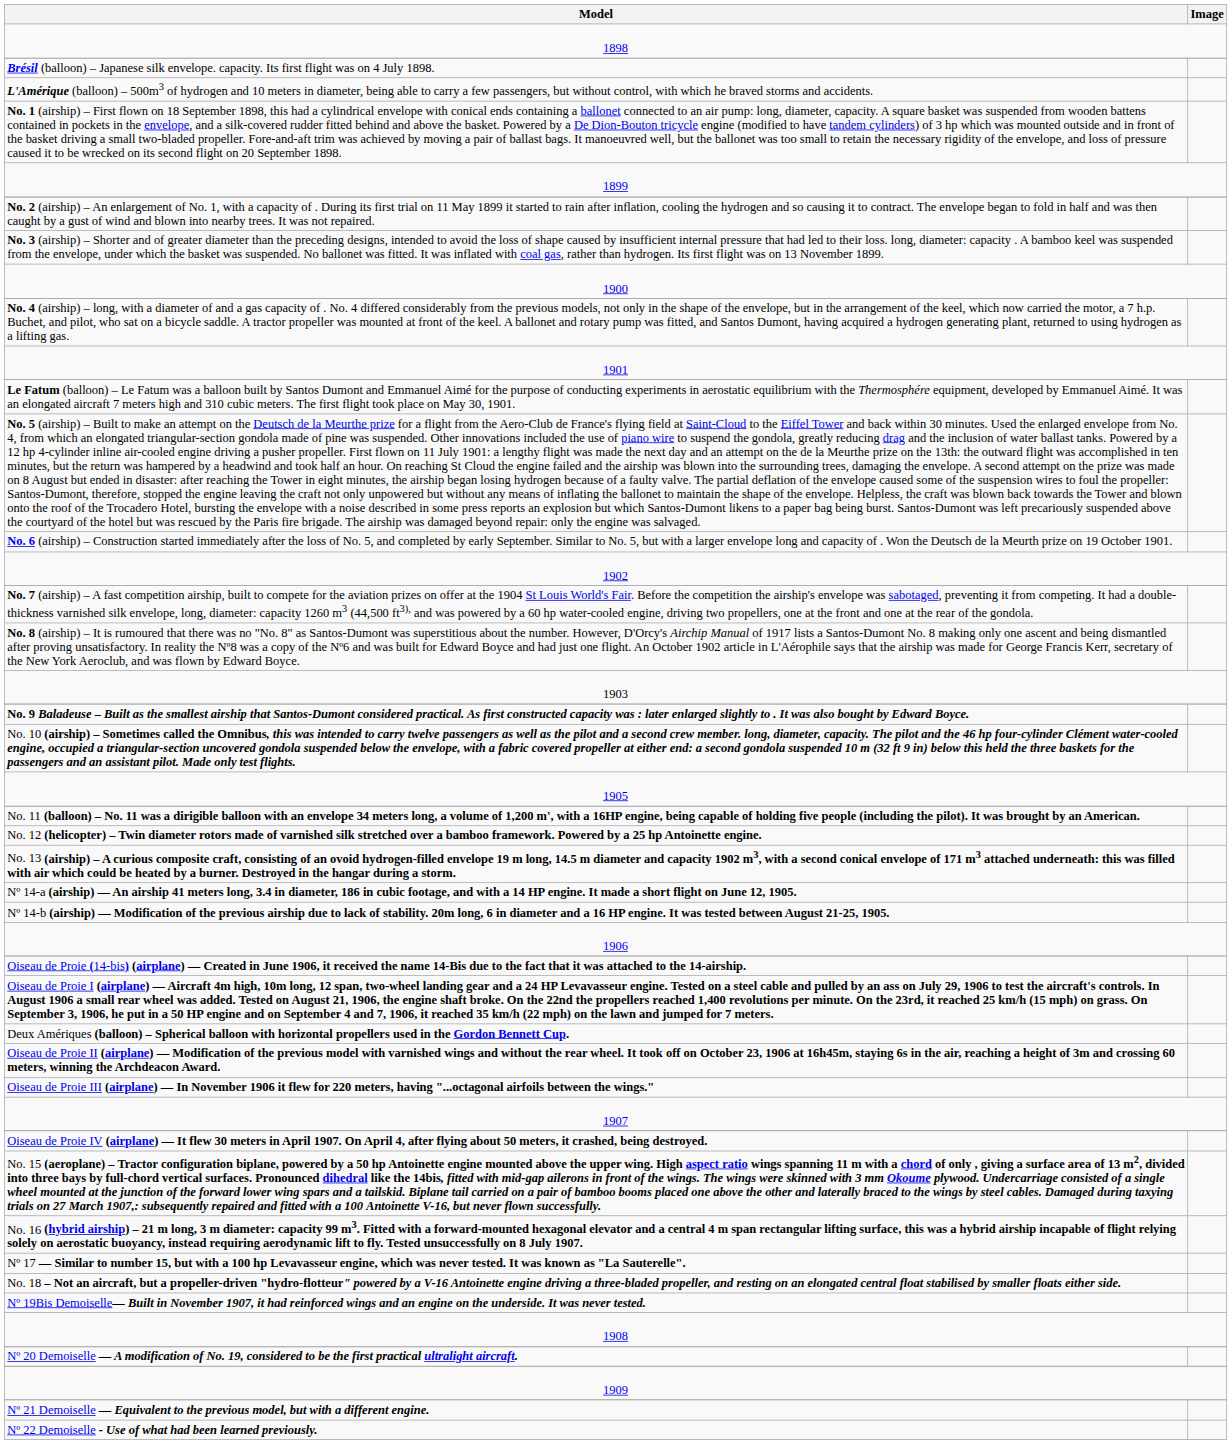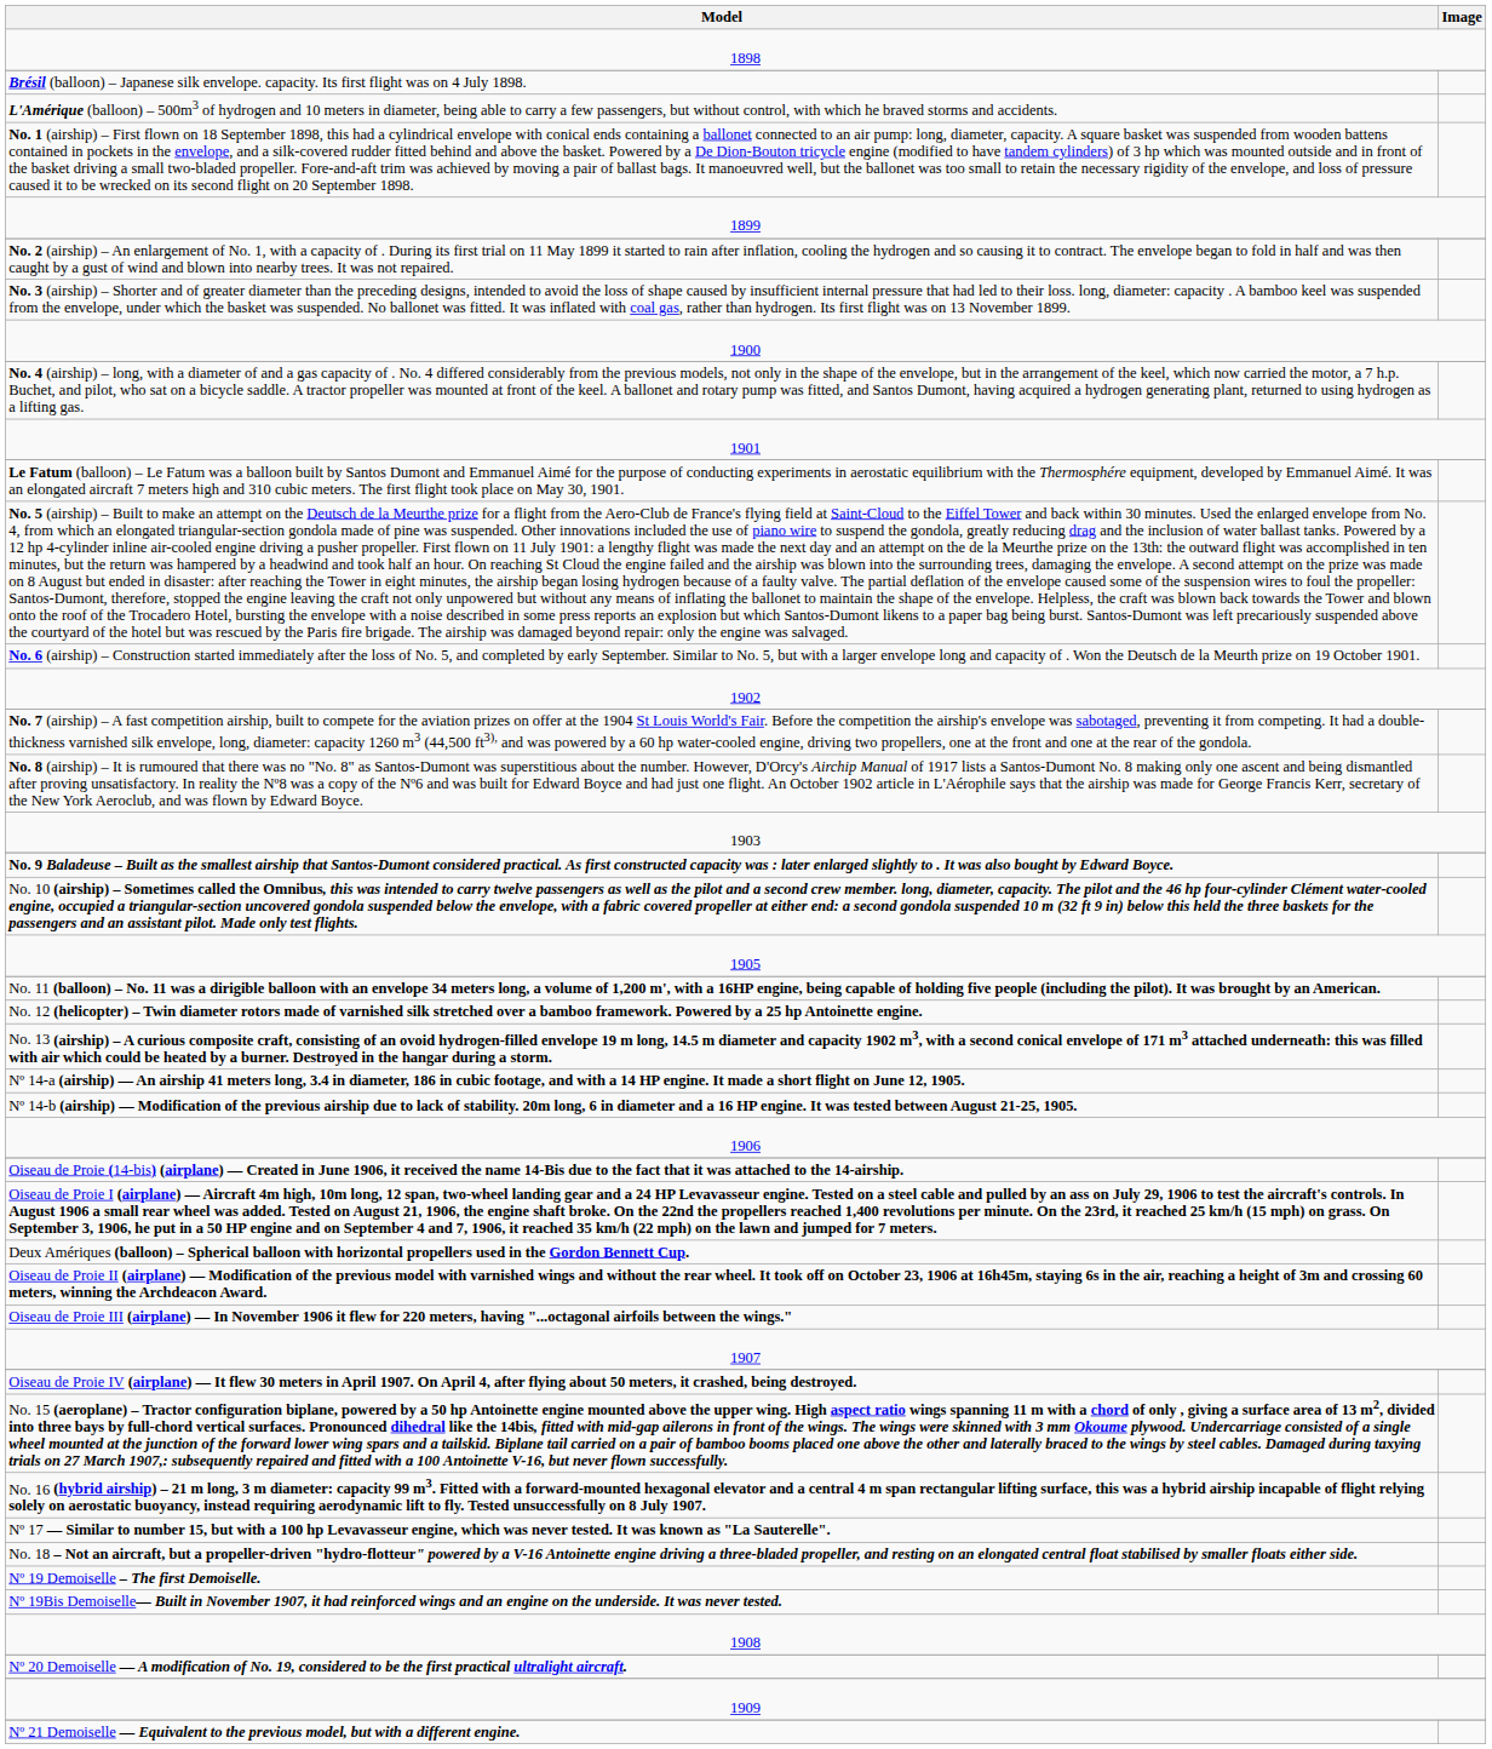+ row: Nº 19 Demoiselle – The first Demoiselle.
- row: Nº 22 Demoiselle - Use of what had been learned previously.
